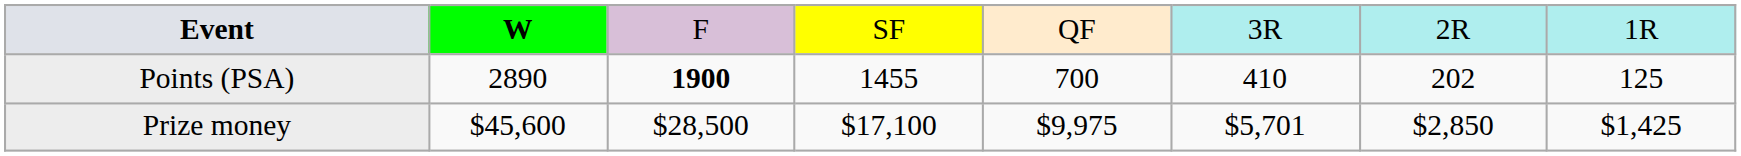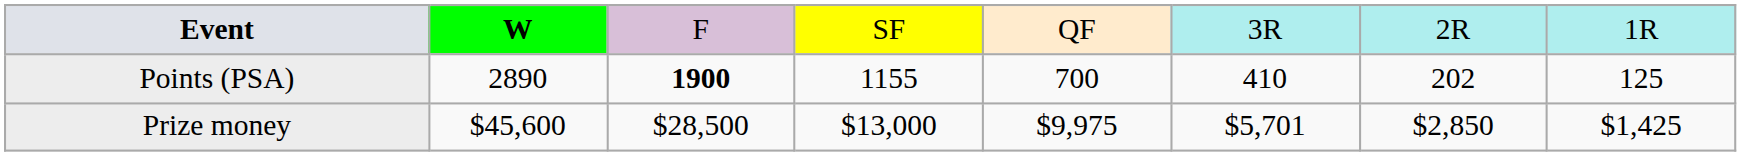Points (PSA) | column 4: 1455 -> 1155
Prize money | column 4: $17,100 -> $13,000
